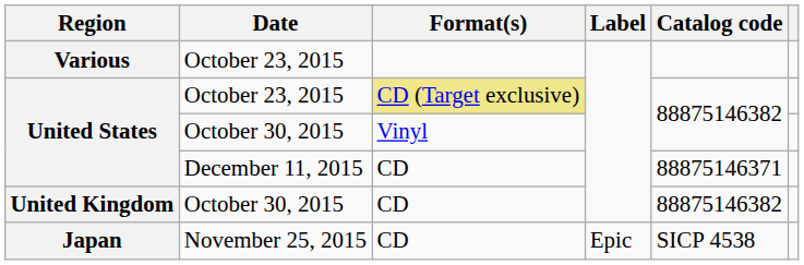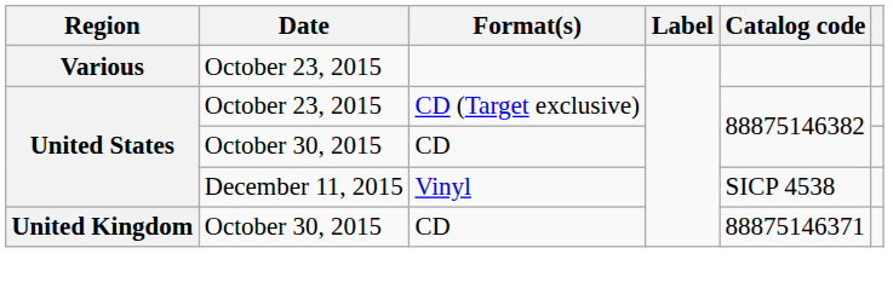United States / October 23, 2015 | Format(s): khaki background -> no background
United States / October 30, 2015 | Format(s): Vinyl -> CD
United States / December 11, 2015 | Format(s): CD -> Vinyl
United States / December 11, 2015 | Catalog code: 88875146371 -> SICP 4538
United Kingdom | Catalog code: 88875146382 -> 88875146371
- row: Japan | November 25, 2015 | CD | Epic | SICP 4538
